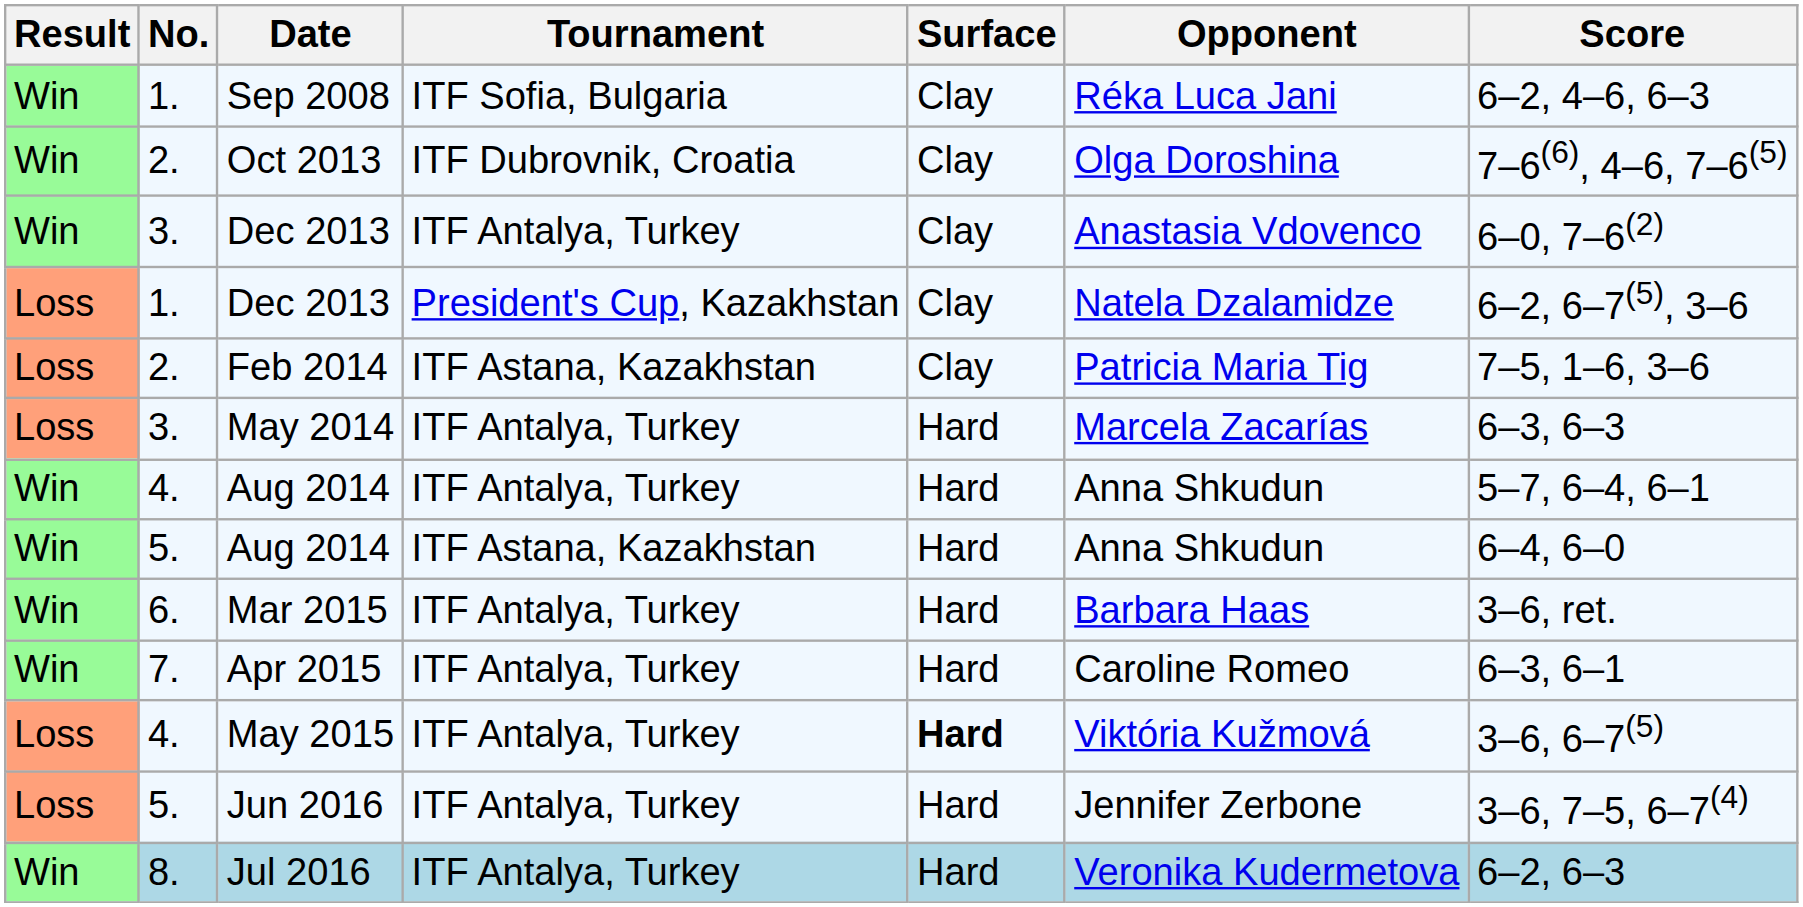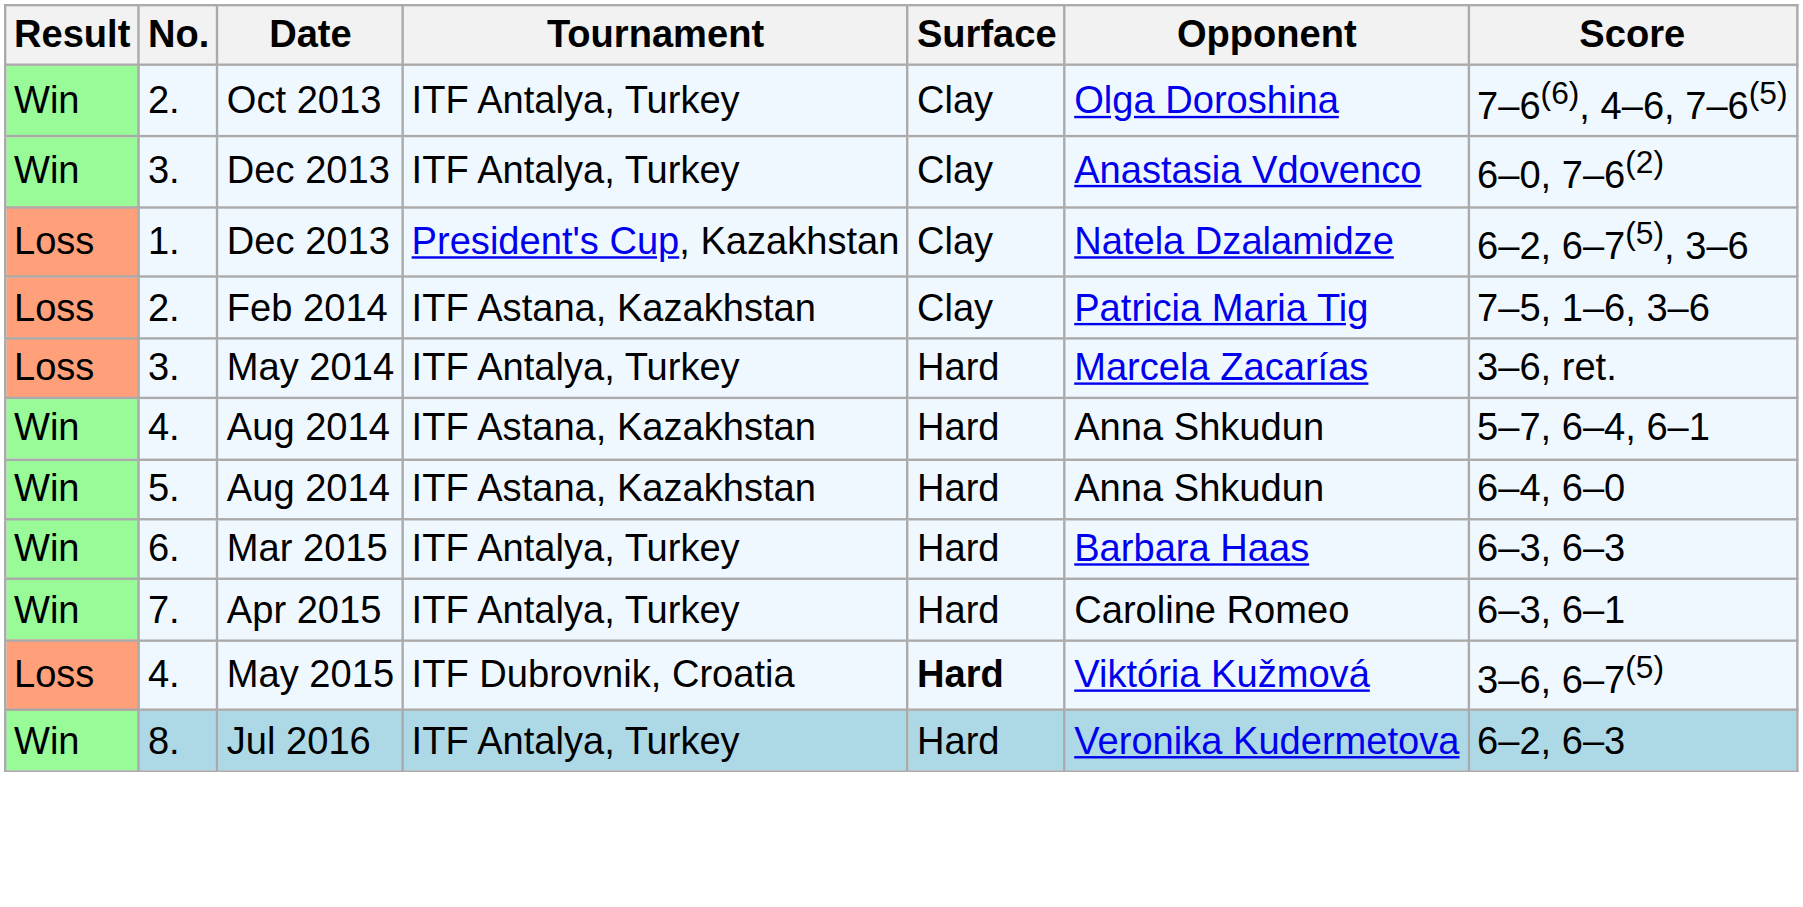- row: Win | 1. | Sep 2008 | ITF Sofia, Bulgaria | Clay | Réka Luca Jani | 6–2, 4–6, 6–3
Oct 2013 | Tournament: ITF Dubrovnik, Croatia -> ITF Antalya, Turkey
May 2014 | Score: 6–3, 6–3 -> 3–6, ret.
4. / Aug 2014 | Tournament: ITF Antalya, Turkey -> ITF Astana, Kazakhstan
Mar 2015 | Score: 3–6, ret. -> 6–3, 6–3
May 2015 | Tournament: ITF Antalya, Turkey -> ITF Dubrovnik, Croatia
- row: Loss | 5. | Jun 2016 | ITF Antalya, Turkey | Hard | Jennifer Zerbone | 3–6, 7–5, 6–7(4)
